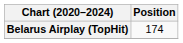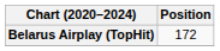Belarus Airplay (TopHit) | Position: 174 -> 172
